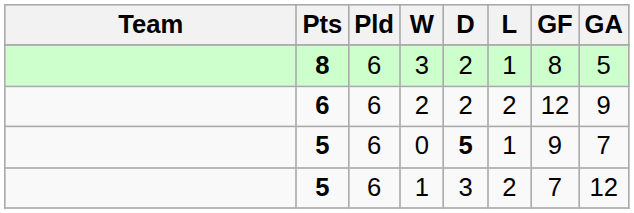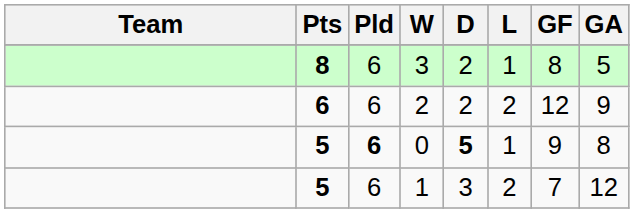0 | Pld: normal -> bold
0 | GA: 7 -> 8
